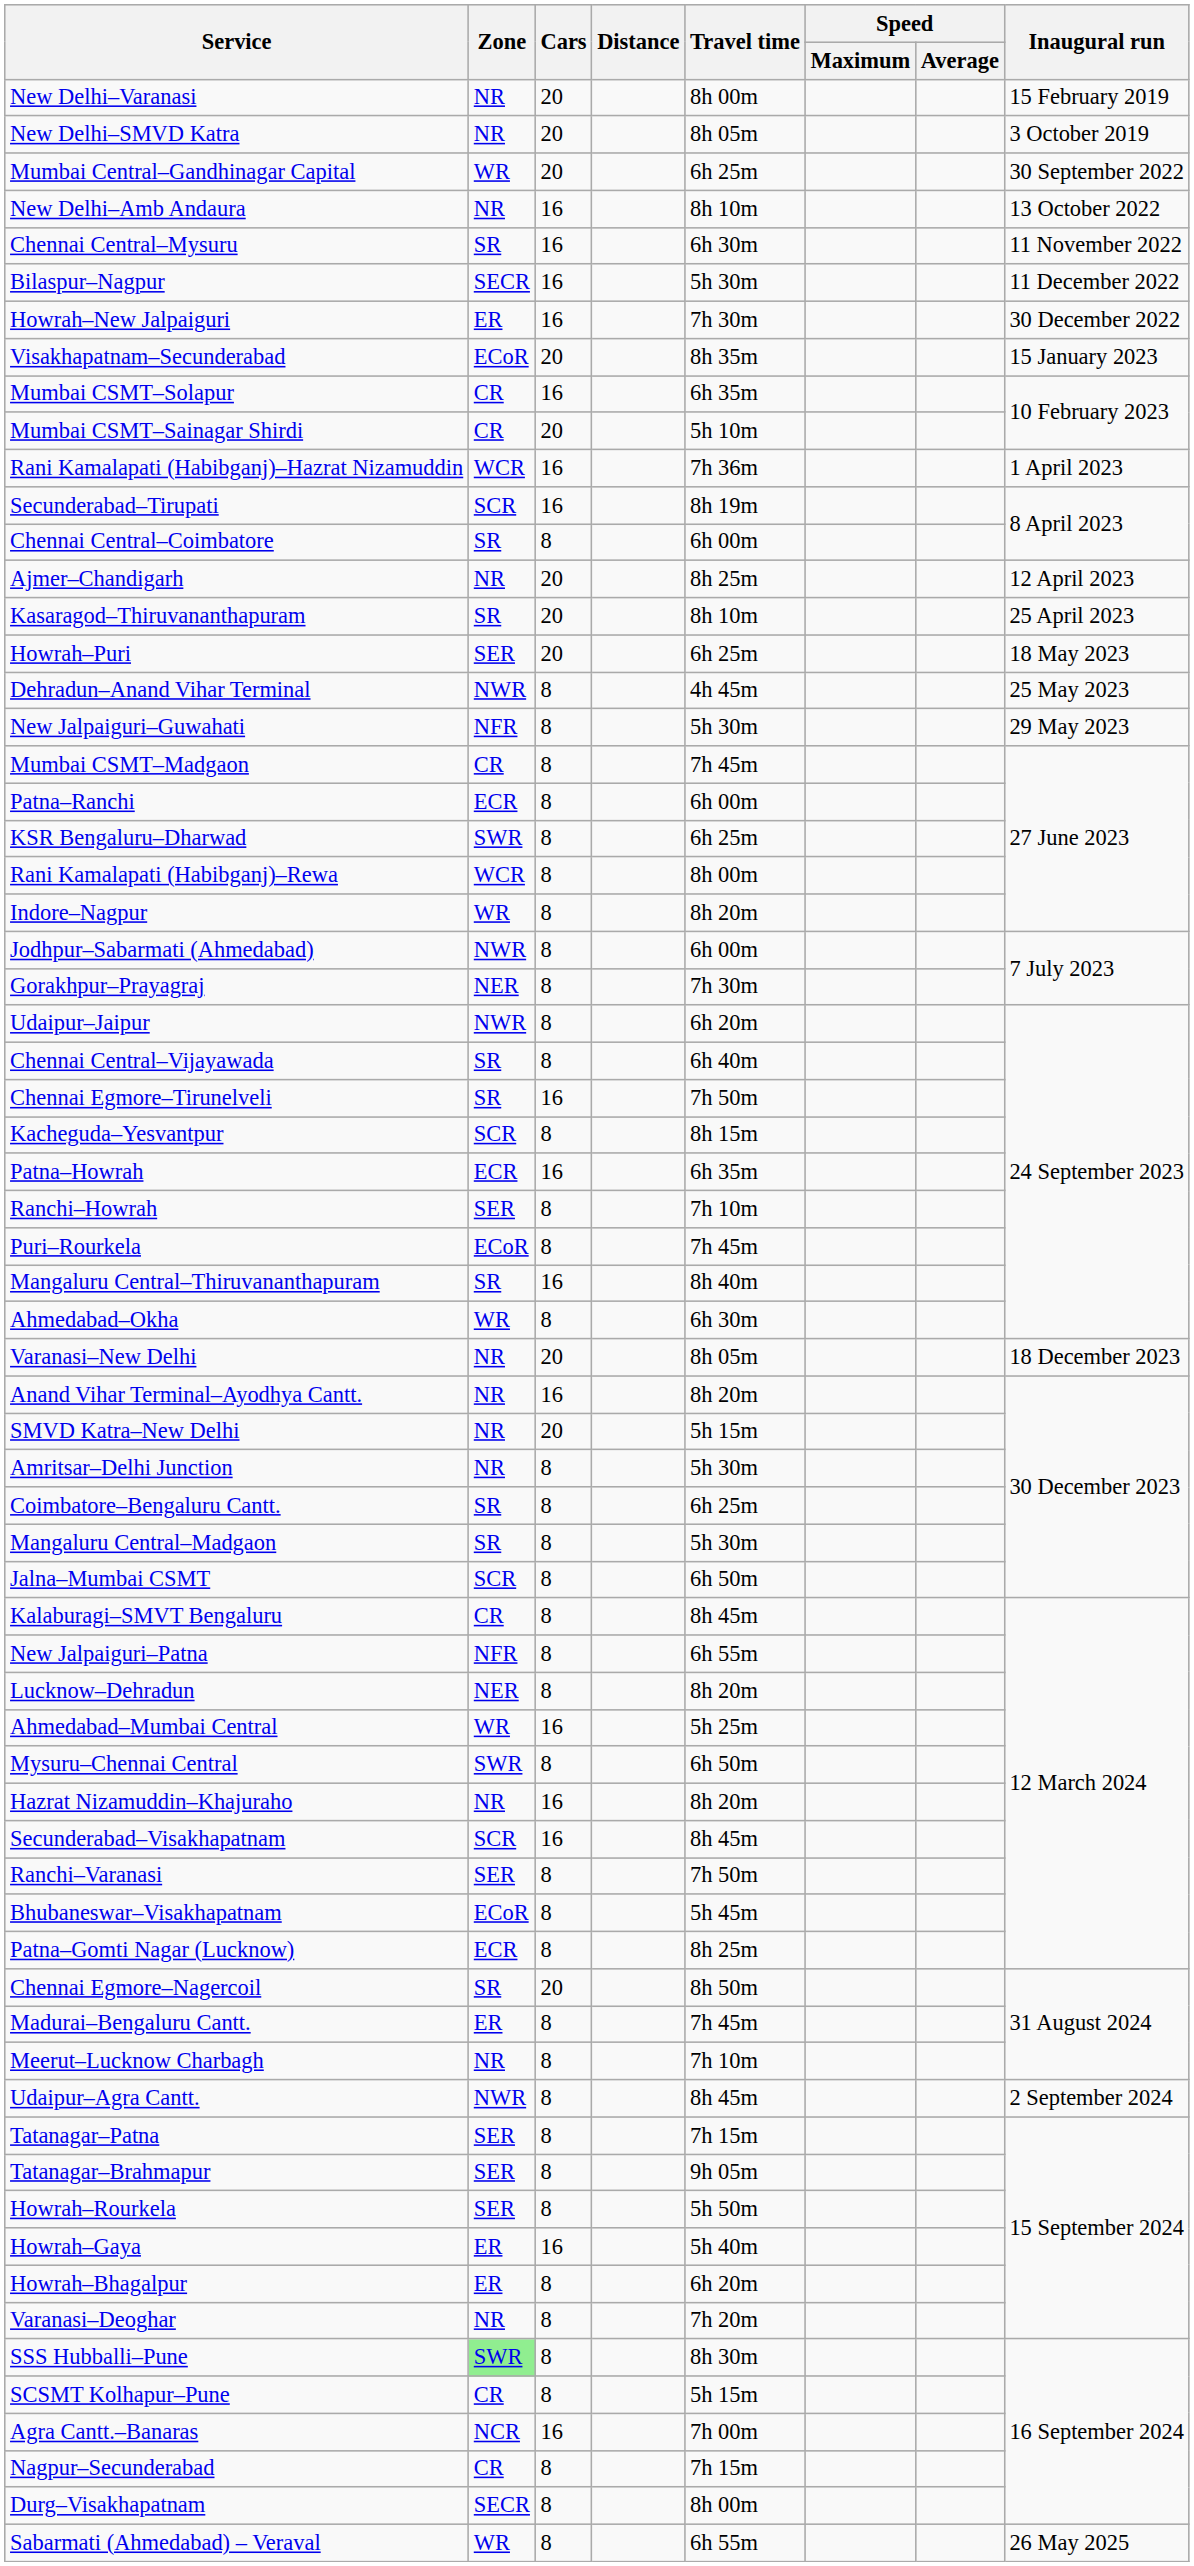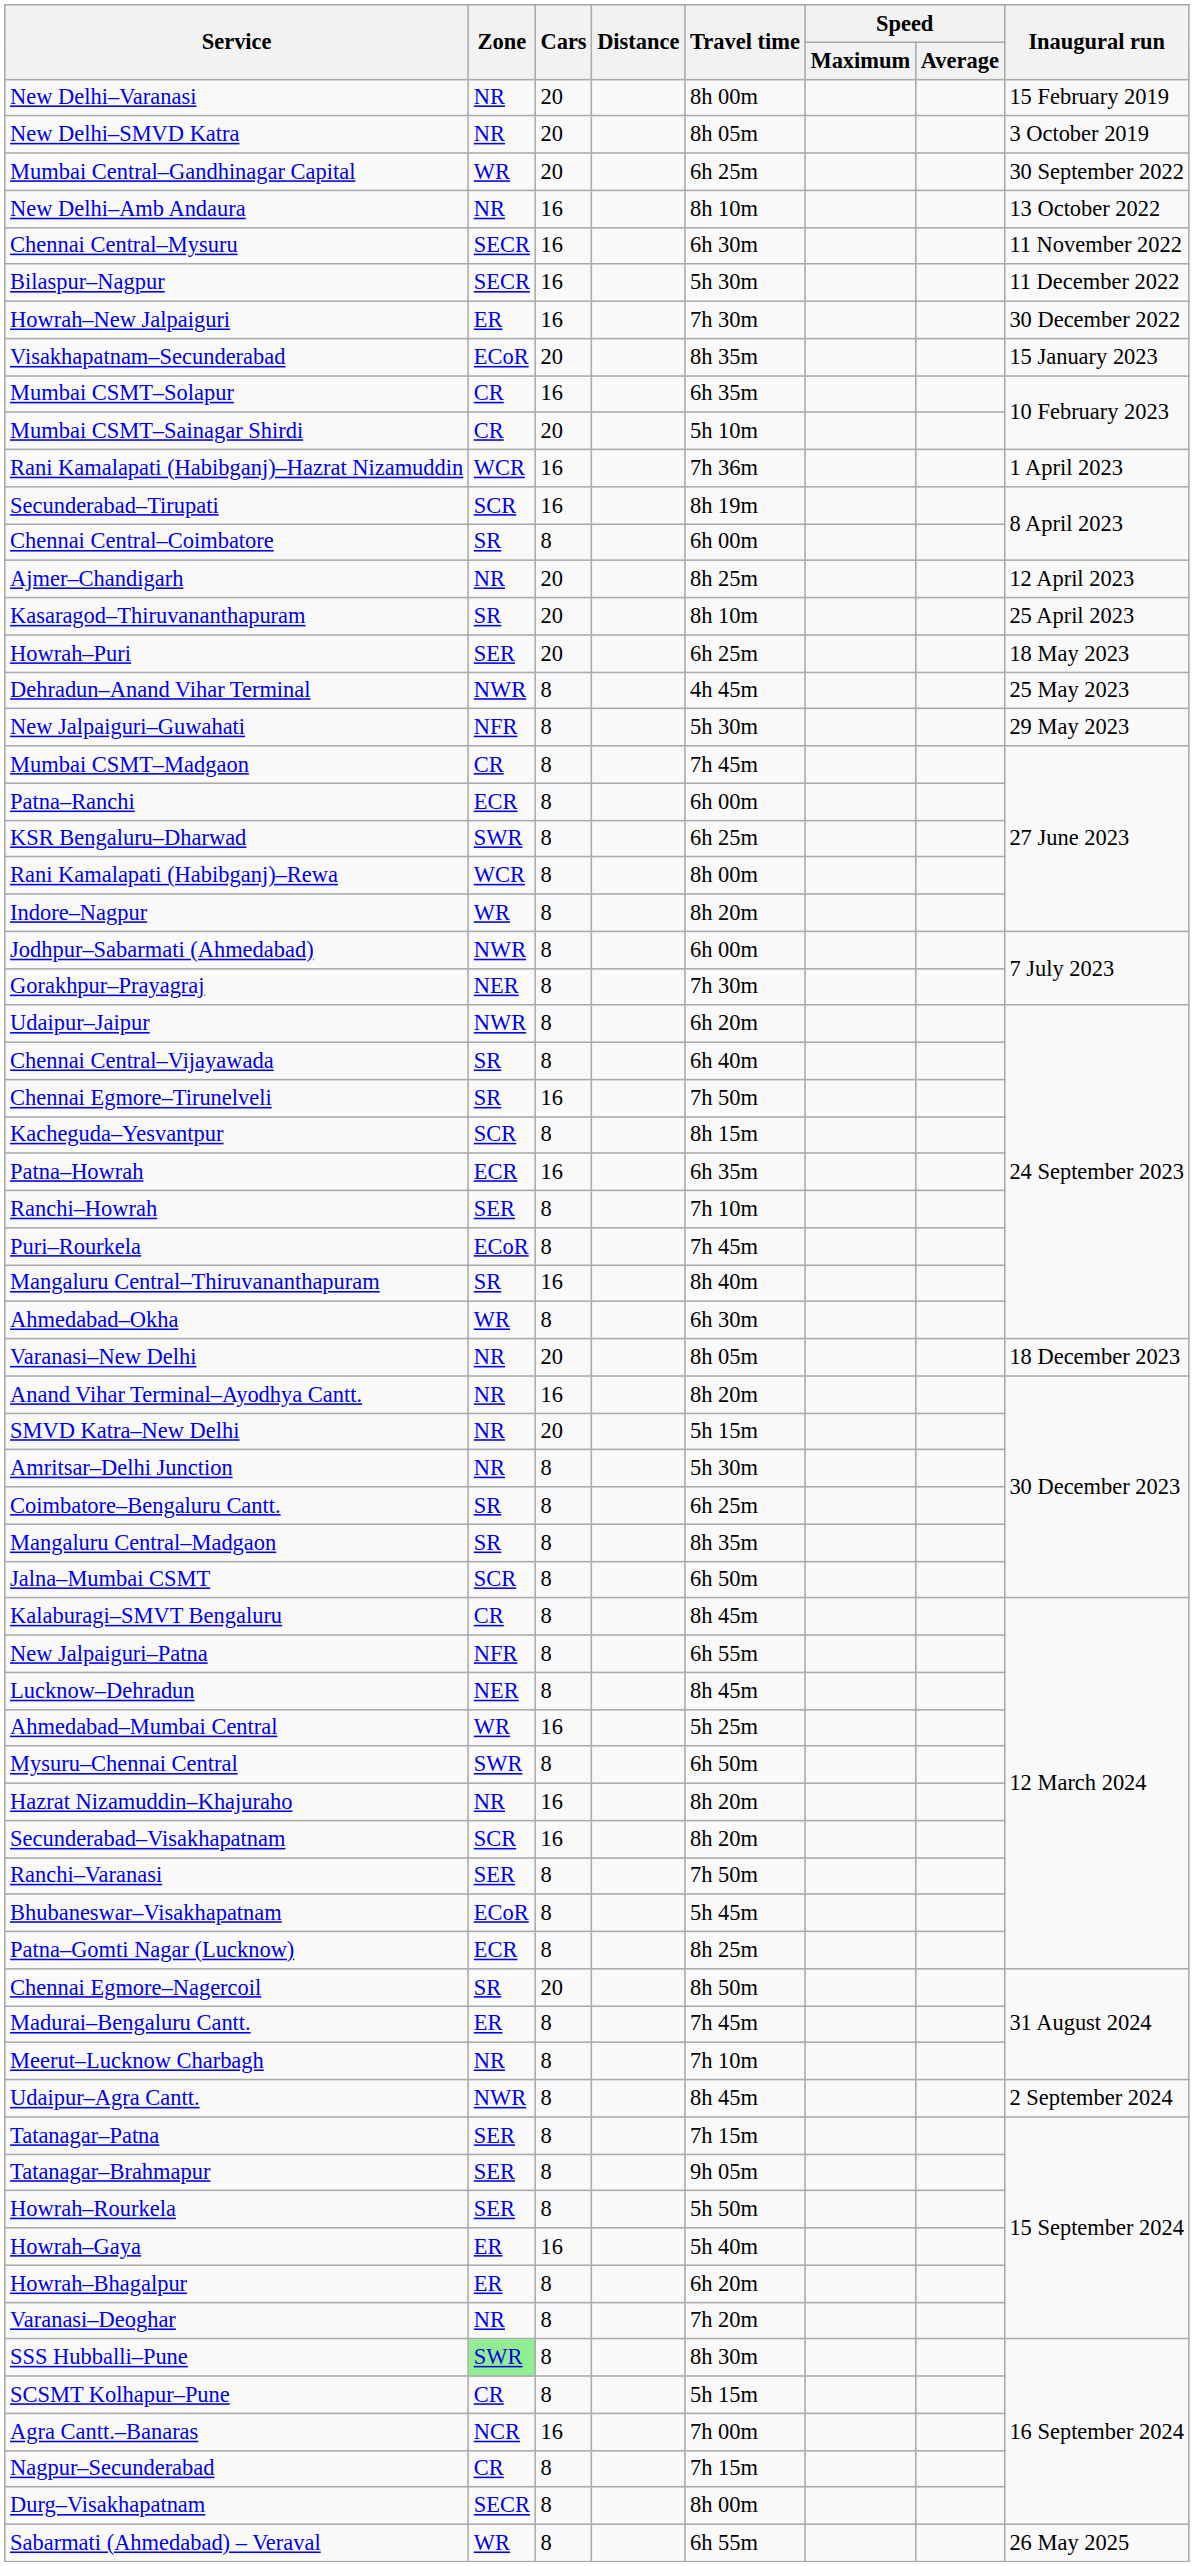Chennai Central–Mysuru | Zone: SR -> SECR
Mangaluru Central–Madgaon | Travel time: 5h 30m -> 8h 35m
Lucknow–Dehradun | Travel time: 8h 20m -> 8h 45m
Secunderabad–Visakhapatnam | Travel time: 8h 45m -> 8h 20m
